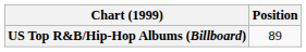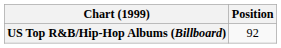US Top R&B/Hip-Hop Albums (Billboard) | Position: 89 -> 92
